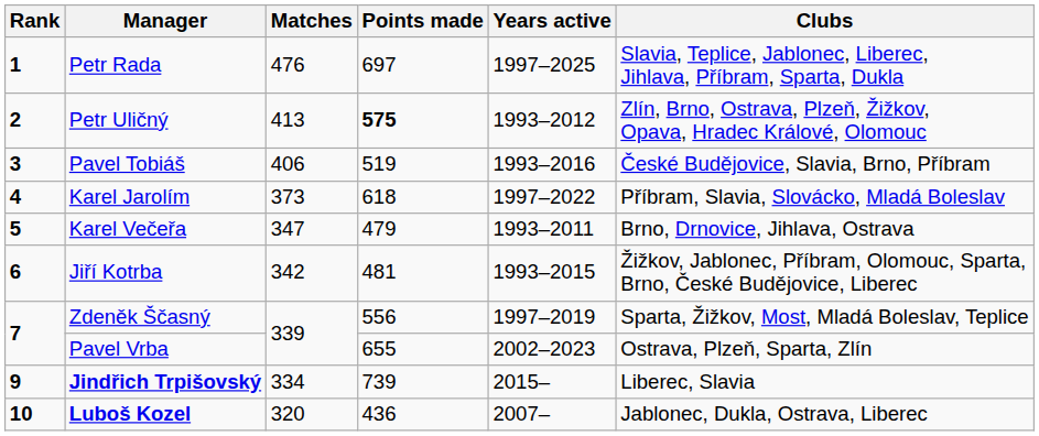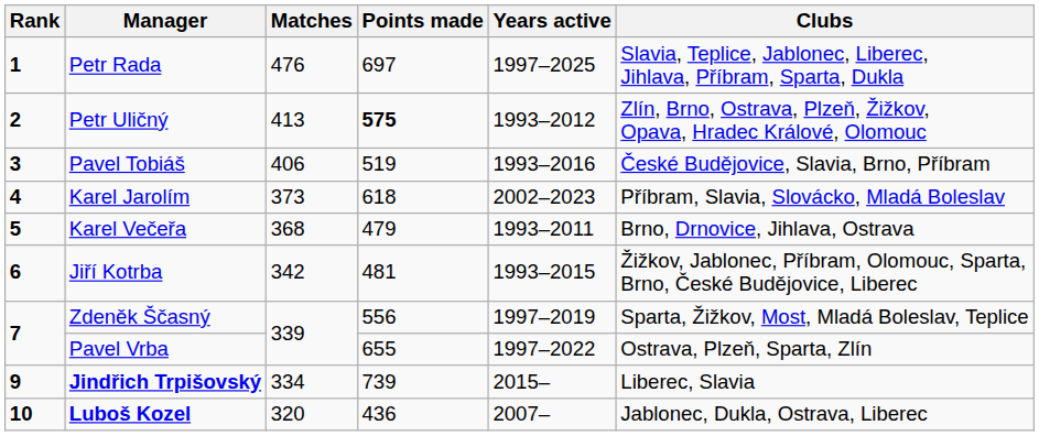Karel Jarolím | Years active: 1997–2022 -> 2002–2023
Karel Večeřa | Matches: 347 -> 368
Pavel Vrba | Years active: 2002–2023 -> 1997–2022
